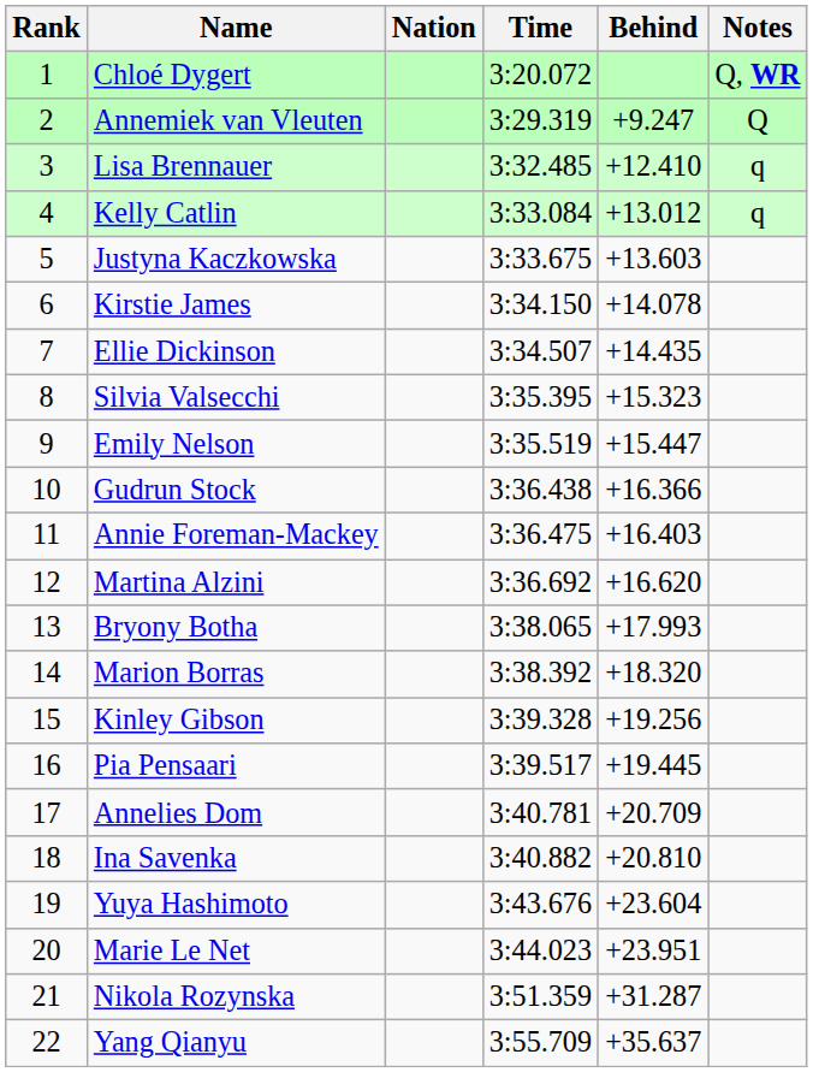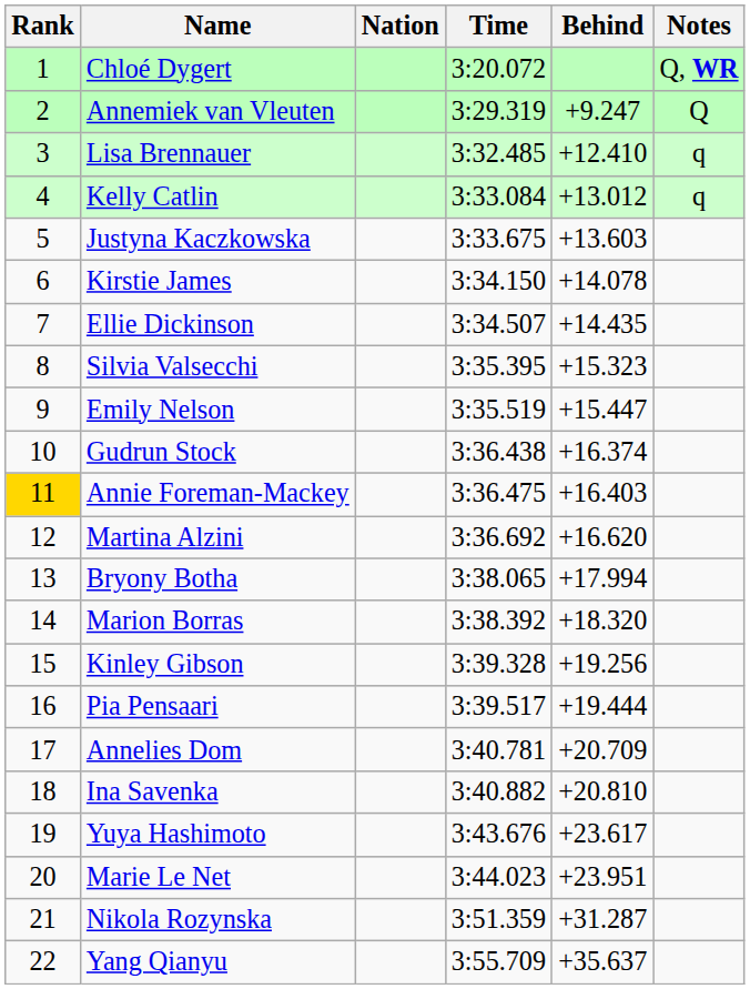Gudrun Stock | Behind: +16.366 -> +16.374
Annie Foreman-Mackey | Rank: no background -> gold background
Bryony Botha | Behind: +17.993 -> +17.994
Pia Pensaari | Behind: +19.445 -> +19.444
Yuya Hashimoto | Behind: +23.604 -> +23.617
